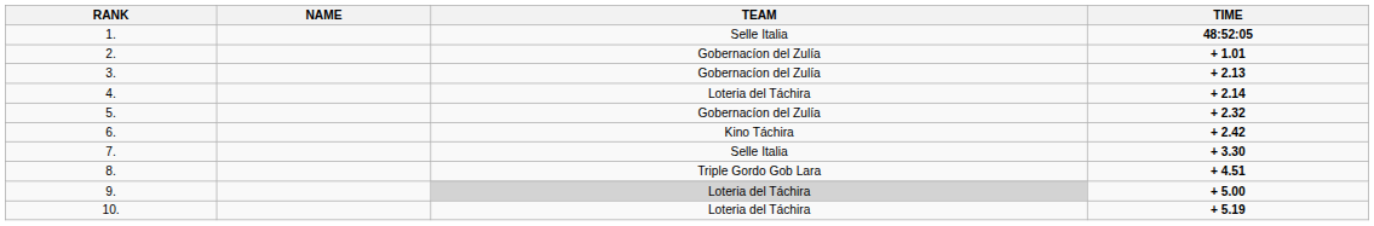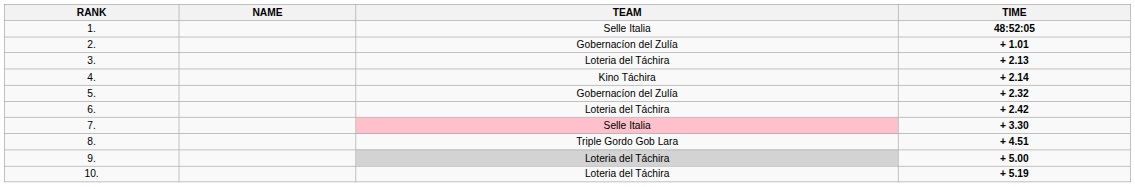3. | TEAM: Gobernacíon del Zulía -> Loteria del Táchira
4. | TEAM: Loteria del Táchira -> Kino Táchira
6. | TEAM: Kino Táchira -> Loteria del Táchira
7. | TEAM: no background -> pink background
